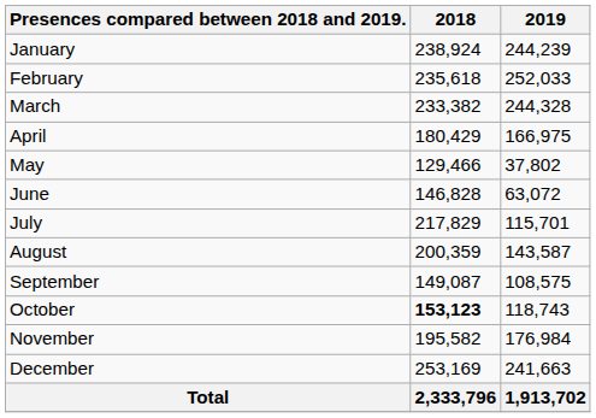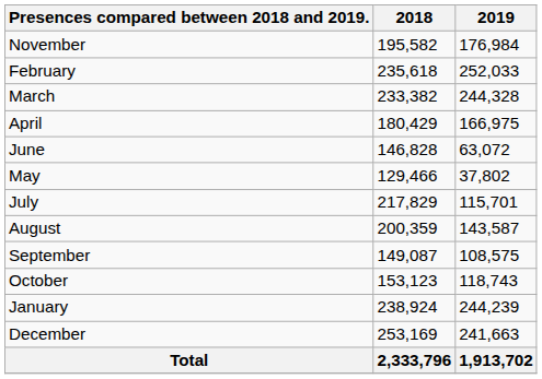rows swapped: January <-> November
rows swapped: May <-> June
October | 2018: bold -> normal
